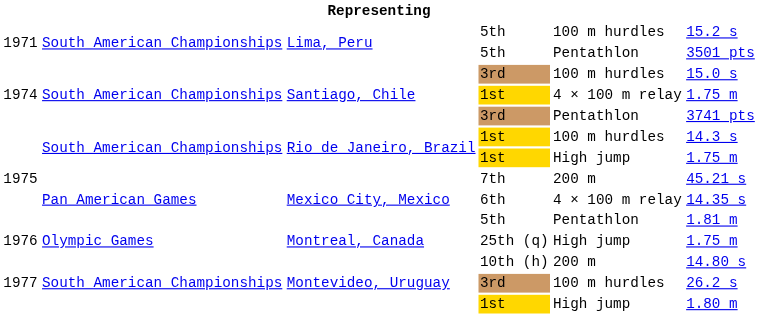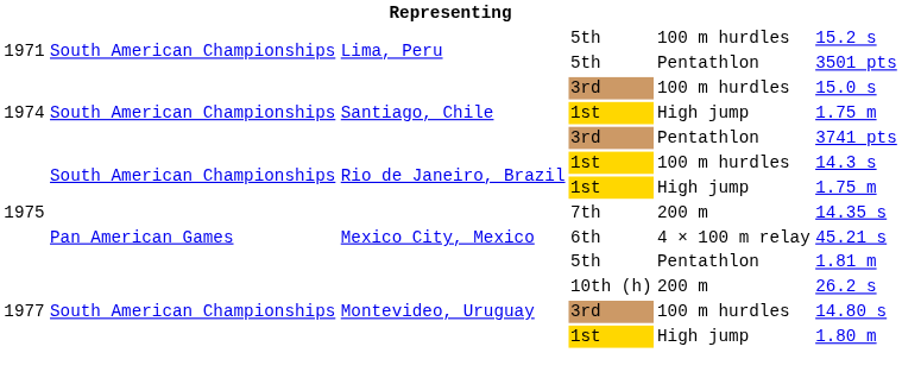Santiago, Chile / 1st | column 5: 4 × 100 m relay -> High jump
7th | column 6: 45.21 s -> 14.35 s
6th | column 6: 14.35 s -> 45.21 s
- row: 1976 | Olympic Games | Montreal, Canada | 25th (q) | High jump | 1.75 m
10th (h) | column 6: 14.80 s -> 26.2 s
Montevideo, Uruguay / 3rd | column 6: 26.2 s -> 14.80 s
